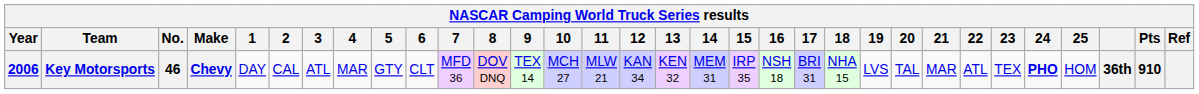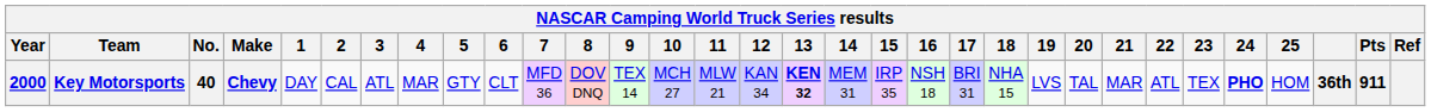Key Motorsports | Year: 2006 -> 2000
Key Motorsports | No.: 46 -> 40
Key Motorsports | 13: normal -> bold
Key Motorsports | Pts: 910 -> 911
